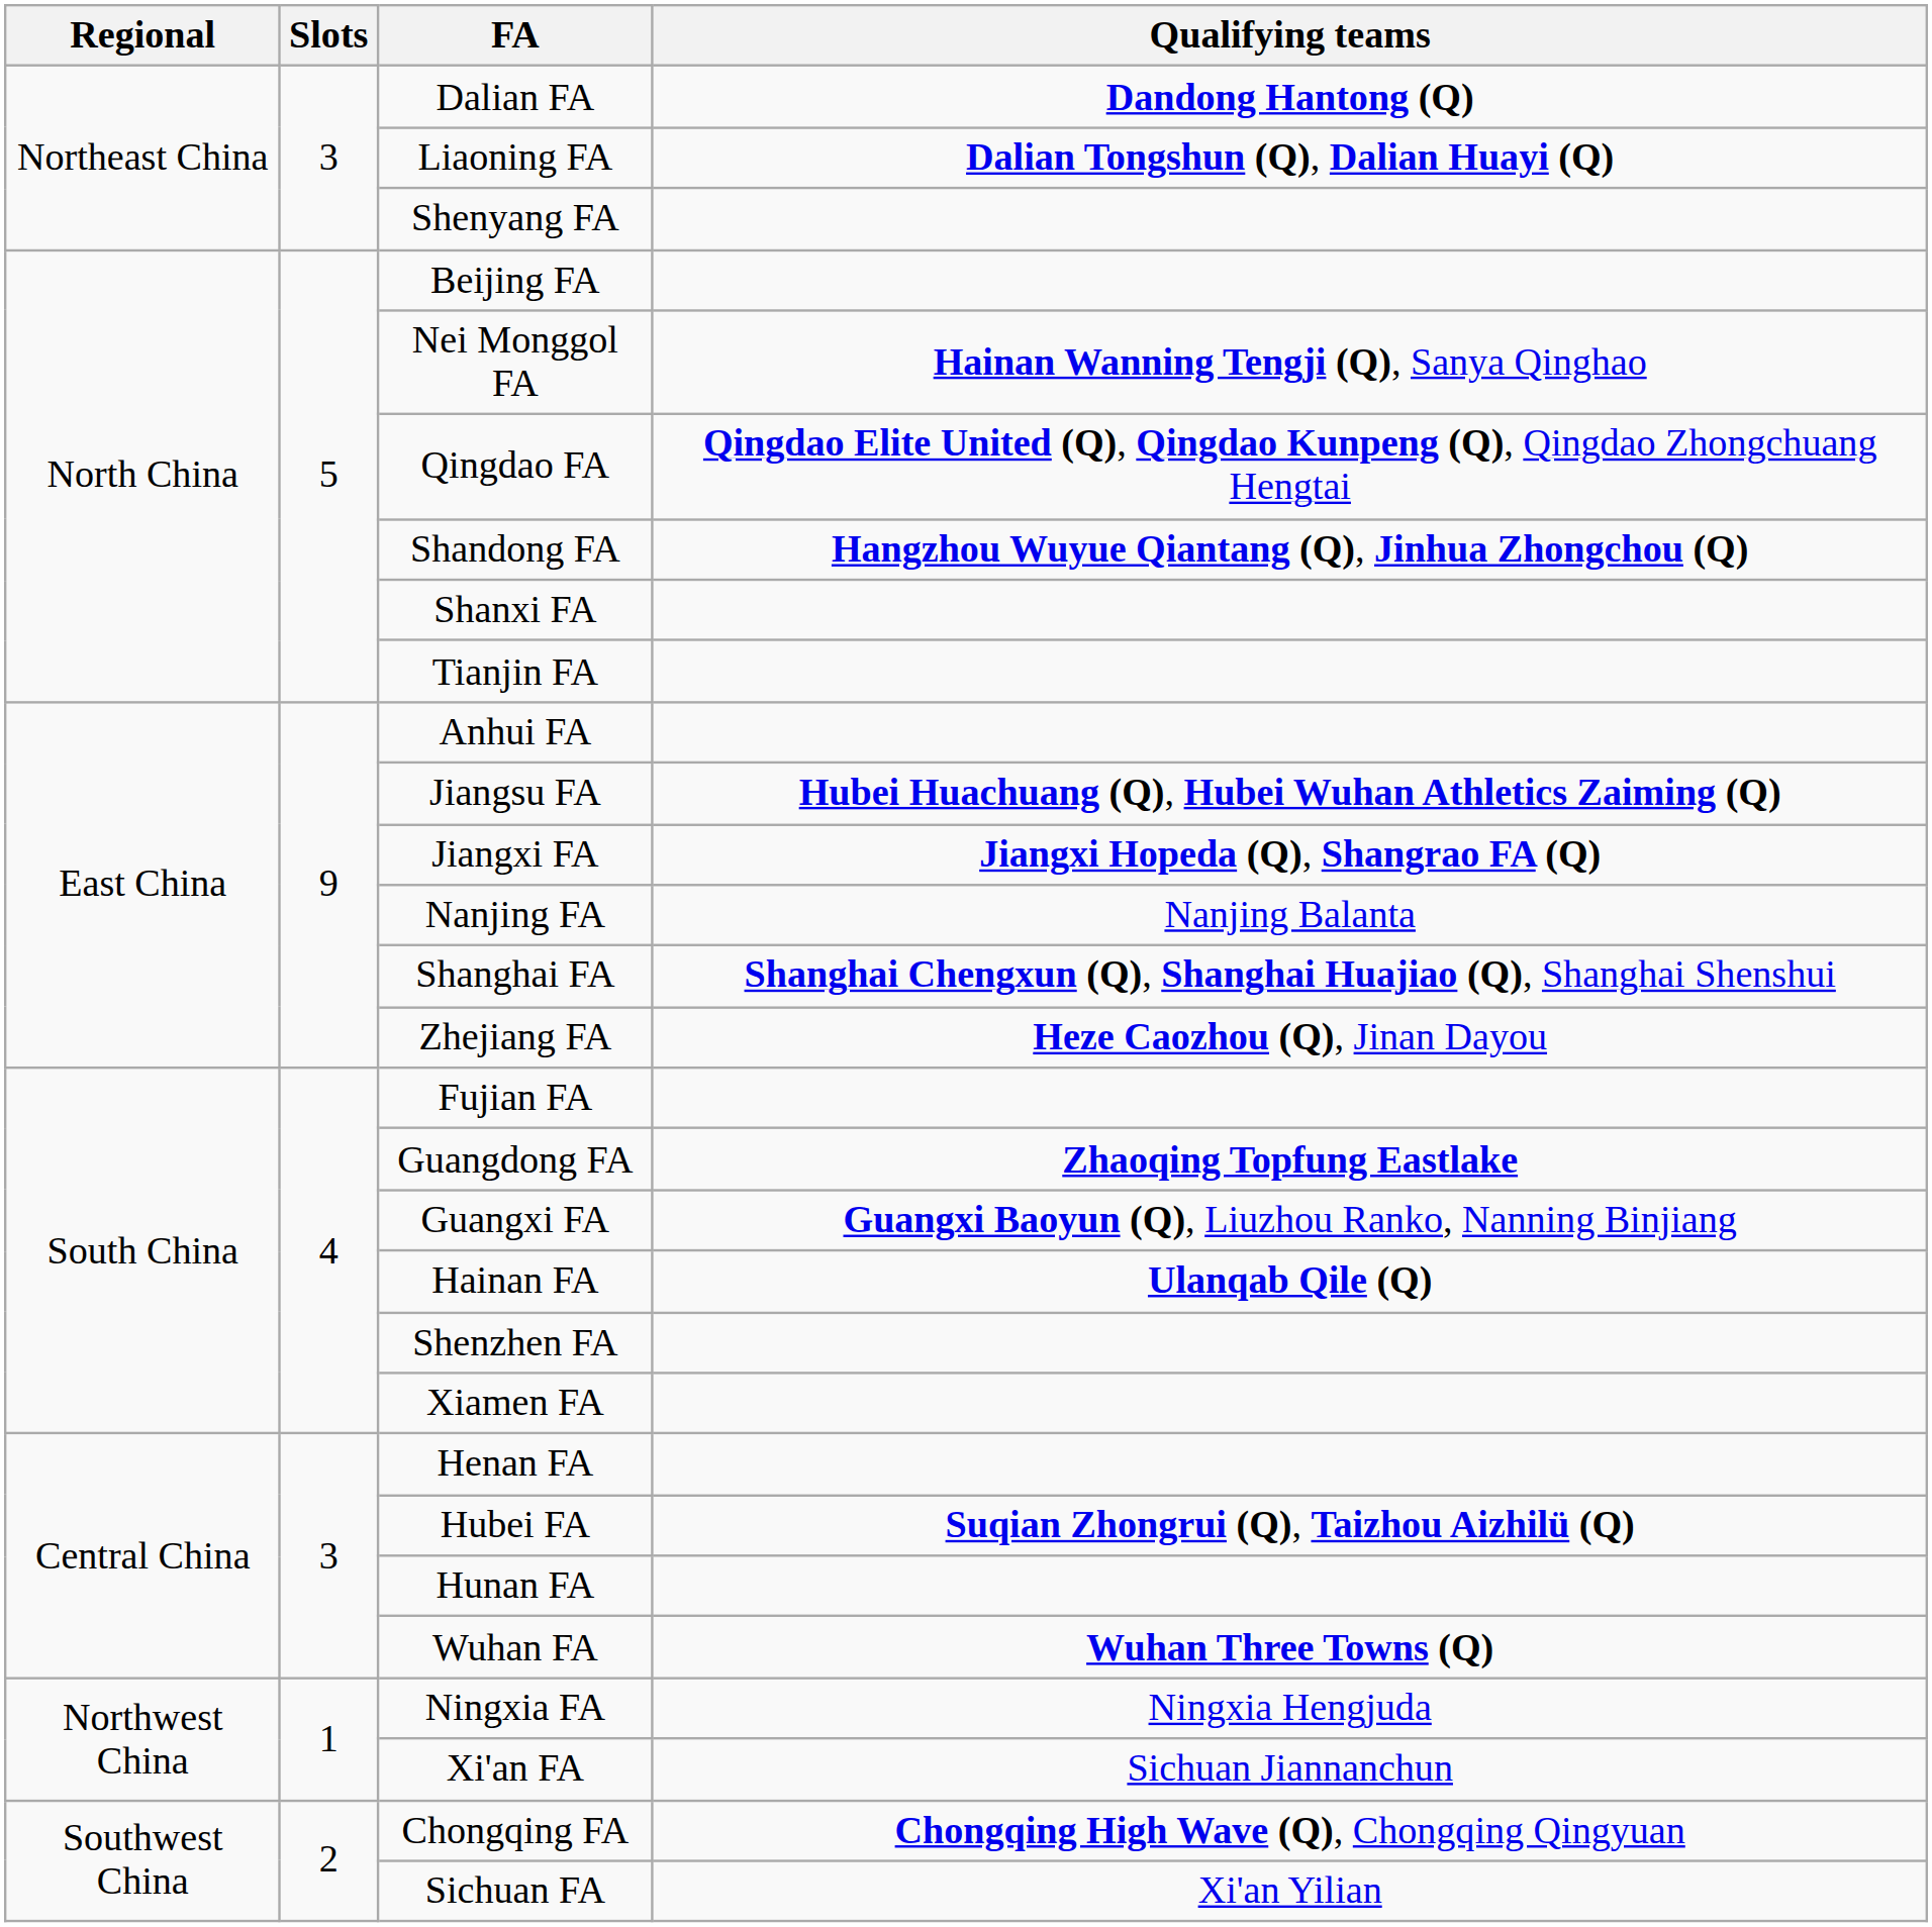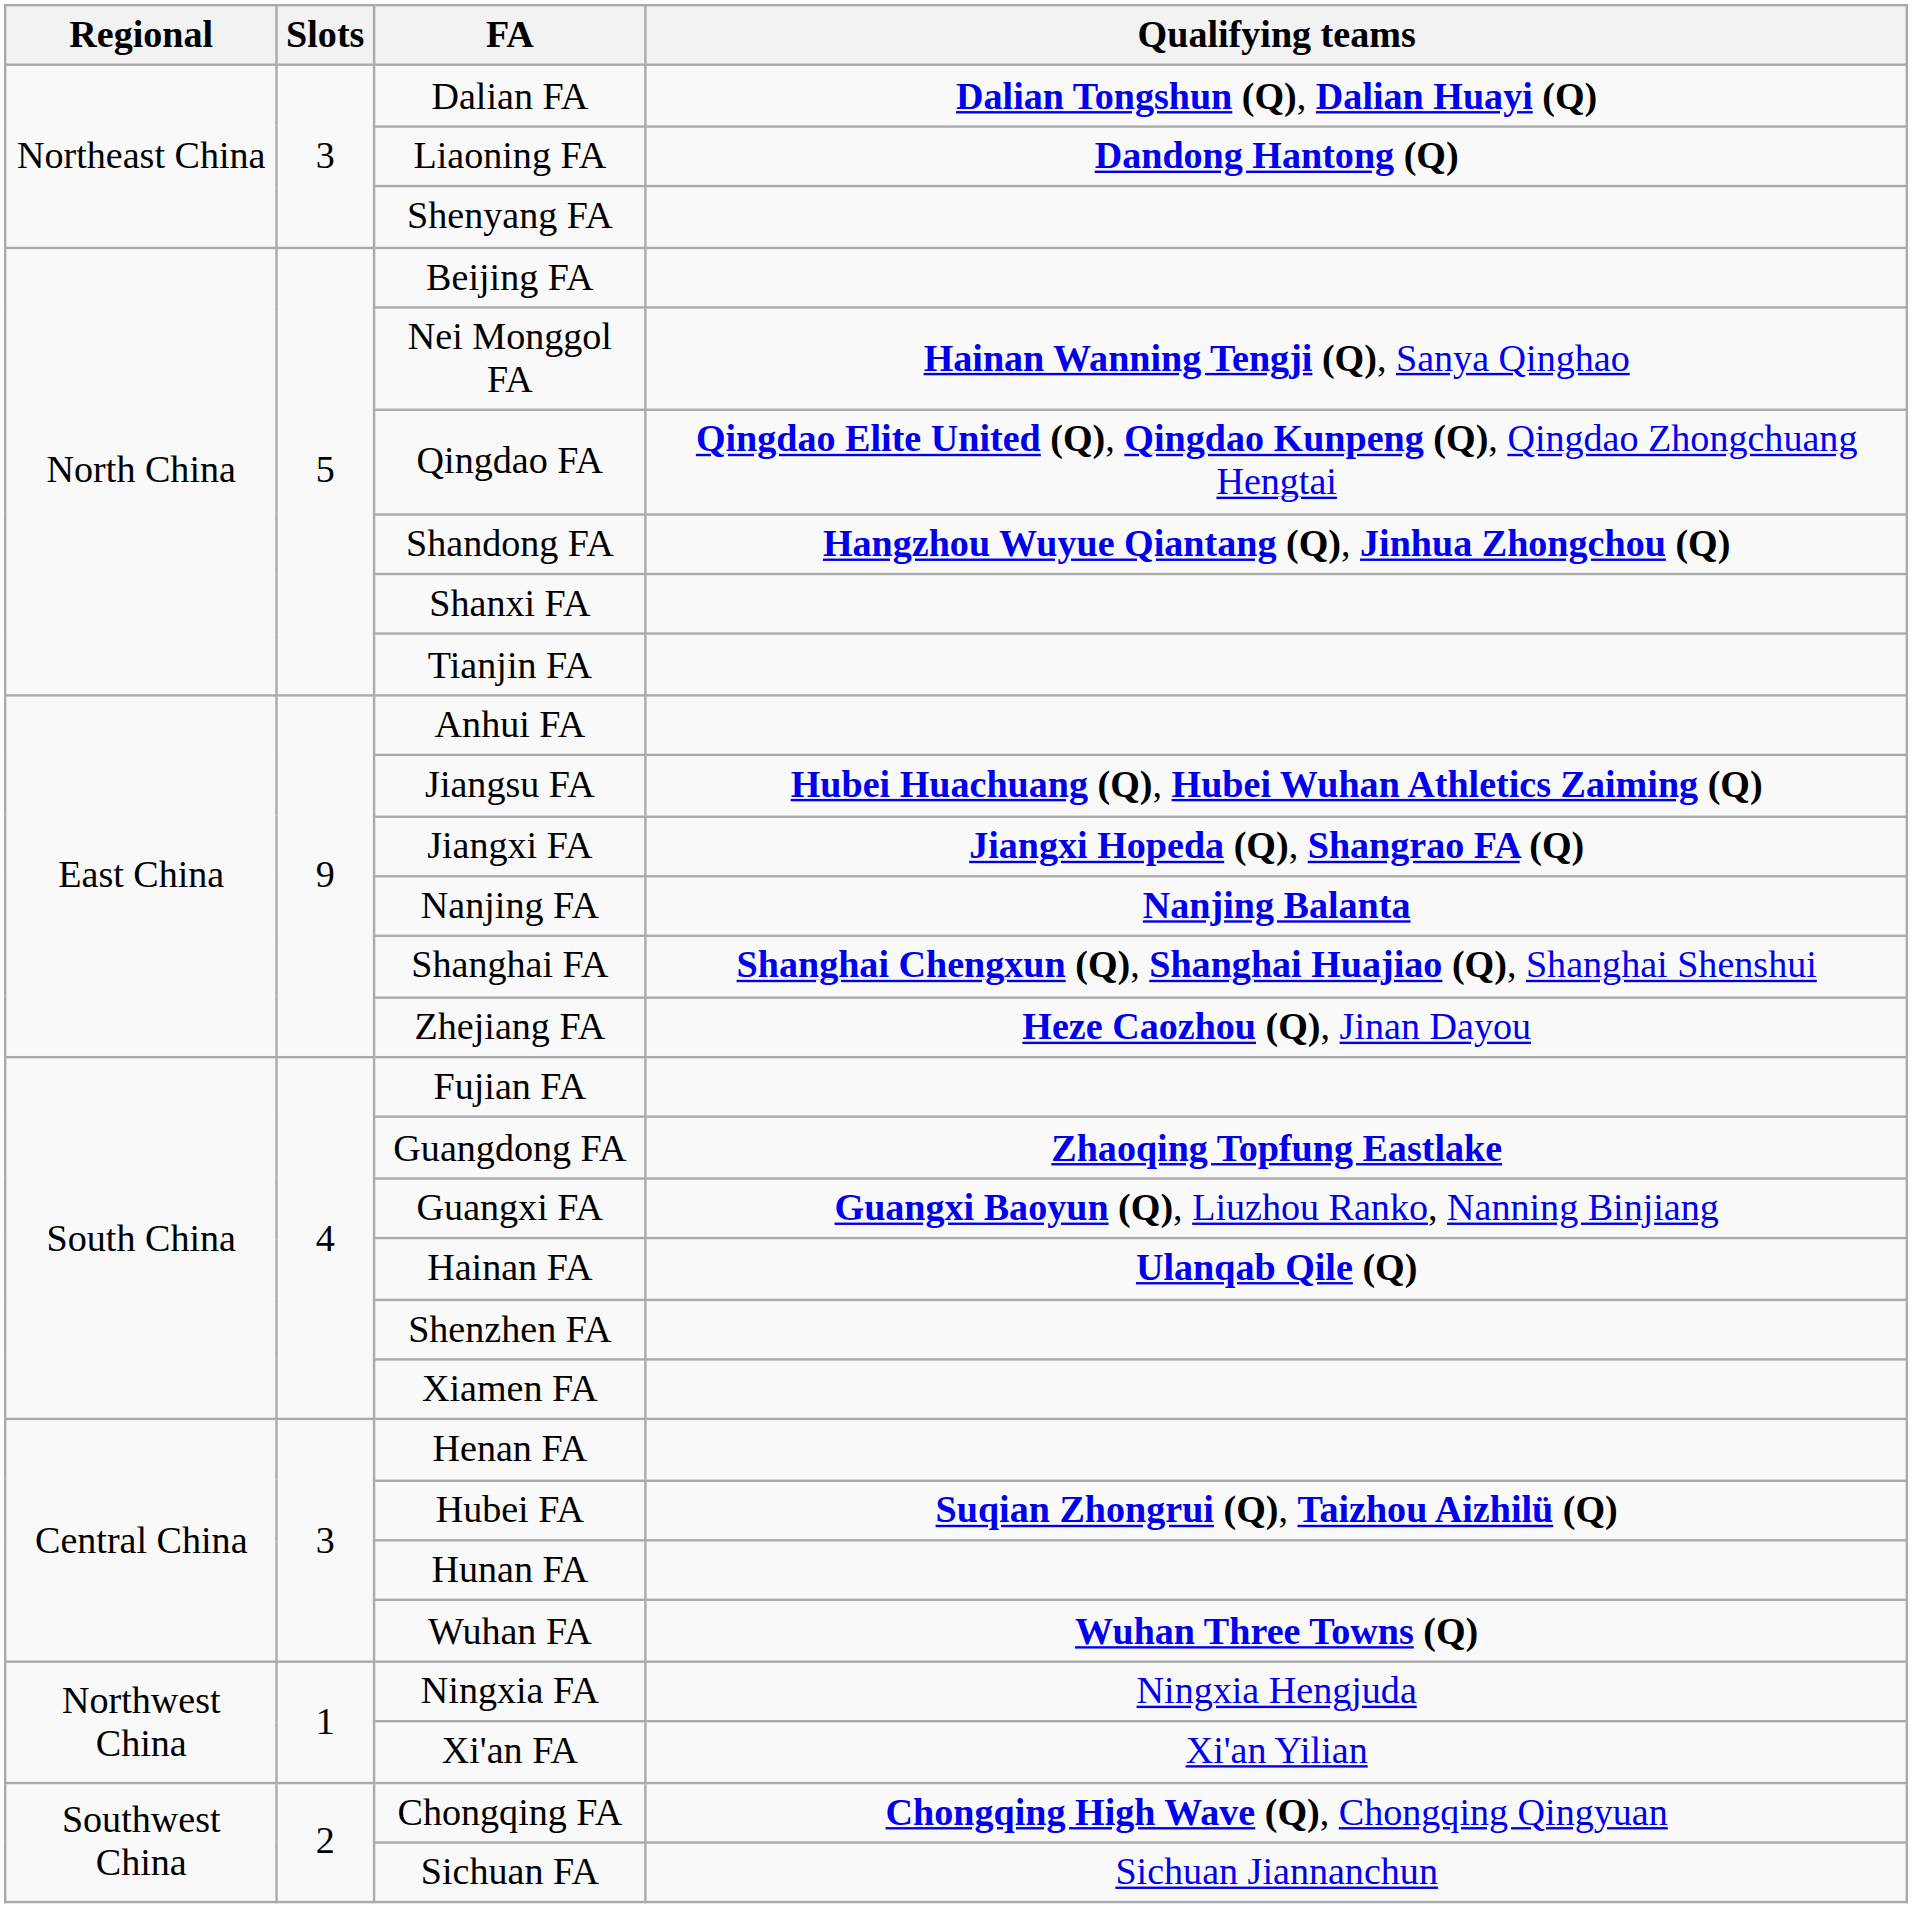Dalian FA | Qualifying teams: Dandong Hantong (Q) -> Dalian Tongshun (Q), Dalian Huayi (Q)
Liaoning FA | Qualifying teams: Dalian Tongshun (Q), Dalian Huayi (Q) -> Dandong Hantong (Q)
Nanjing FA | Qualifying teams: normal -> bold
Xi'an FA | Qualifying teams: Sichuan Jiannanchun -> Xi'an Yilian
Sichuan FA | Qualifying teams: Xi'an Yilian -> Sichuan Jiannanchun
